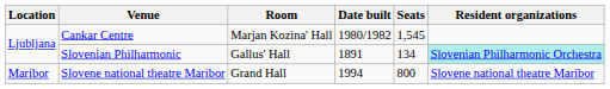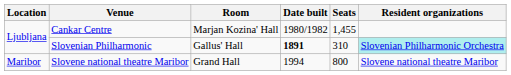Cankar Centre | Seats: 1,545 -> 1,455
Slovenian Philharmonic | Date built: normal -> bold
Slovenian Philharmonic | Seats: 134 -> 310
